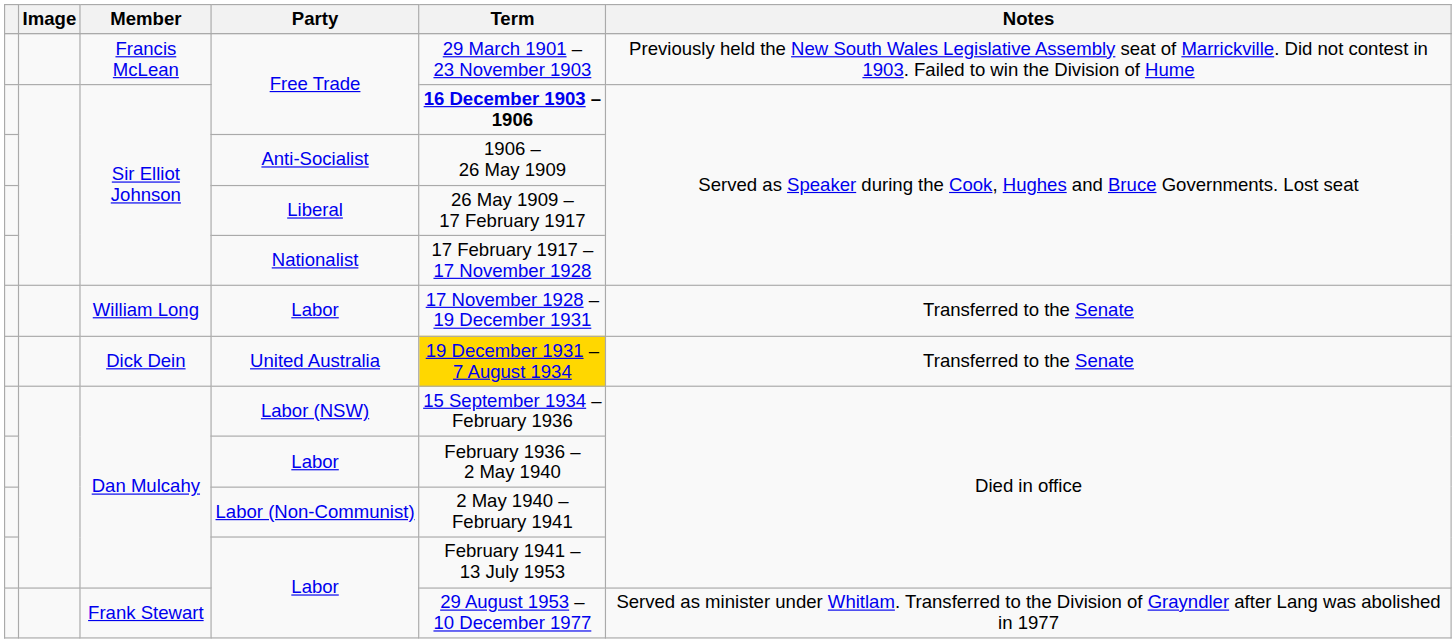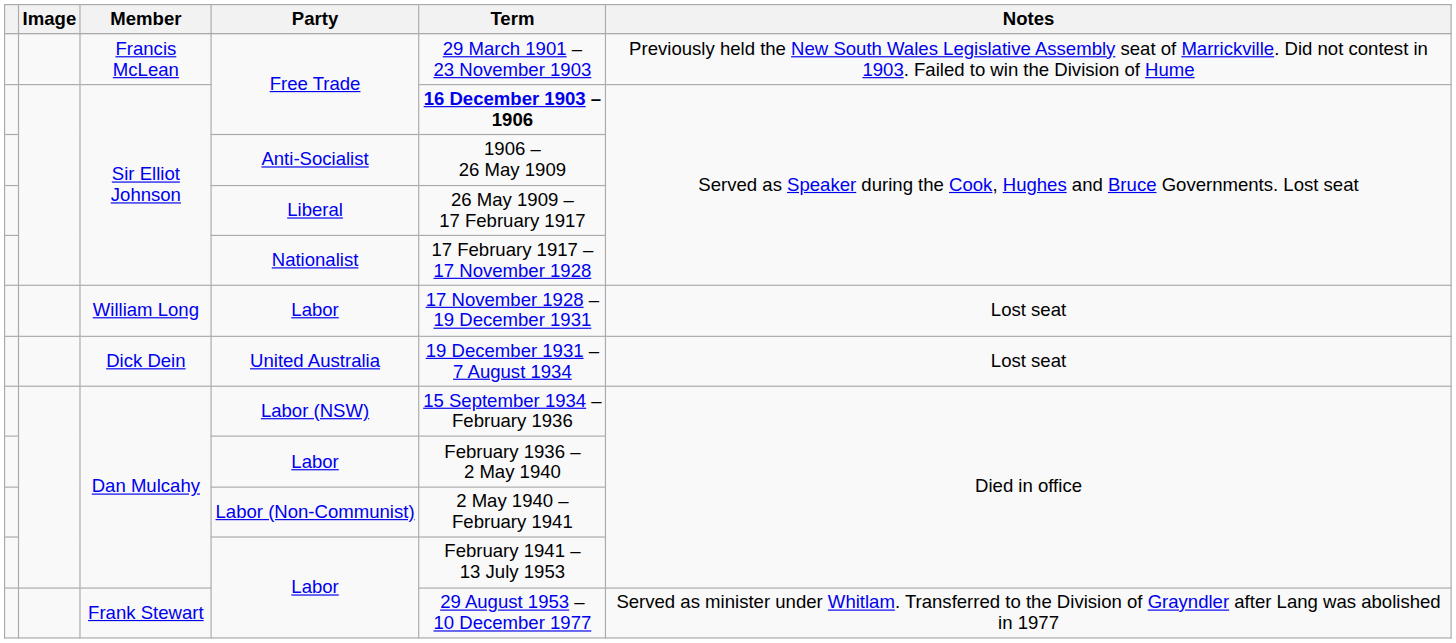William Long / Labor | Notes: Transferred to the Senate -> Lost seat
United Australia | Term: gold background -> no background
United Australia | Notes: Transferred to the Senate -> Lost seat
